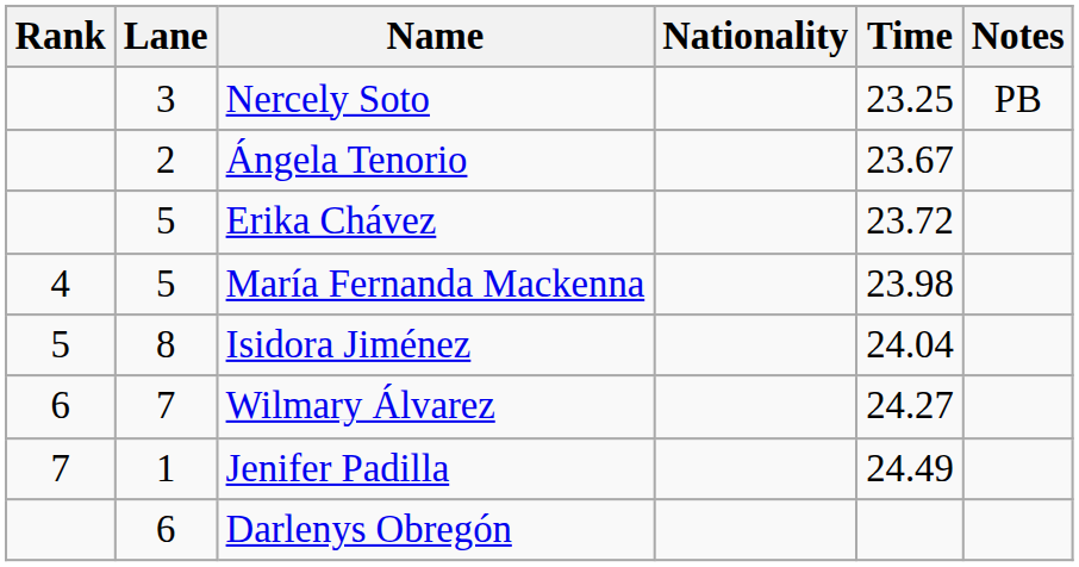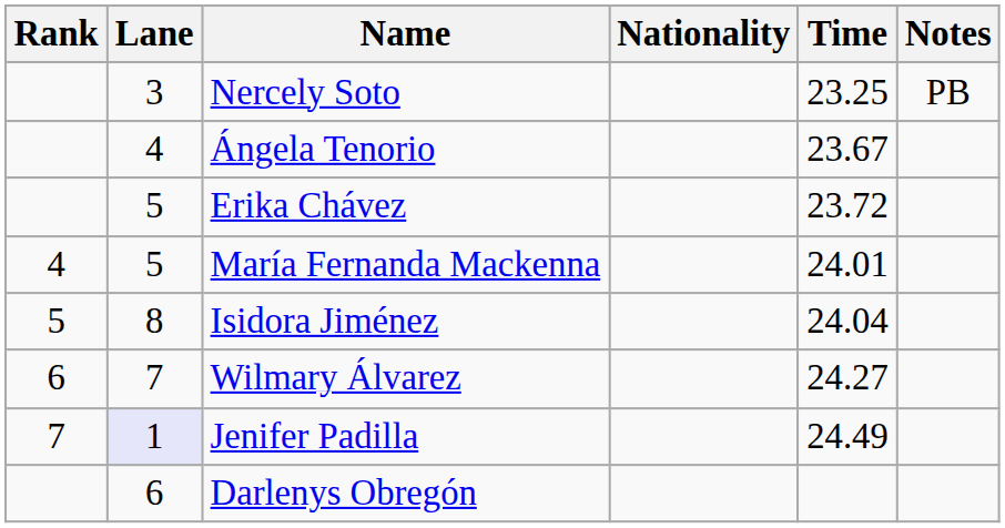Ángela Tenorio | Lane: 2 -> 4
María Fernanda Mackenna | Time: 23.98 -> 24.01
Jenifer Padilla | Lane: no background -> lavender background
